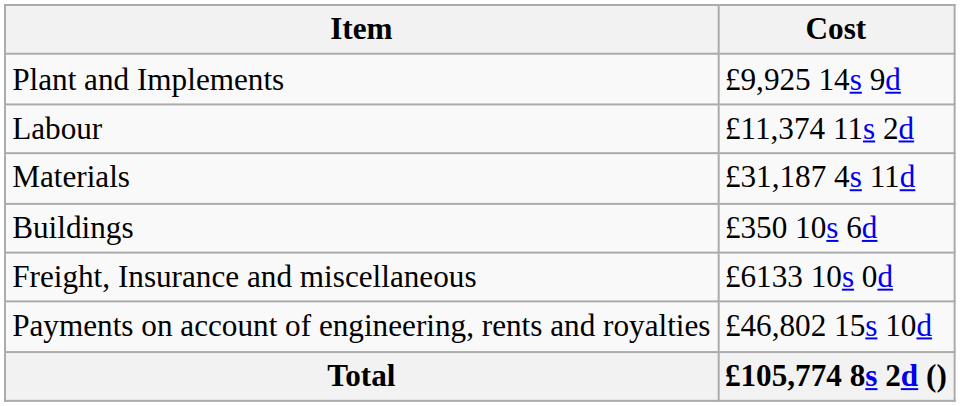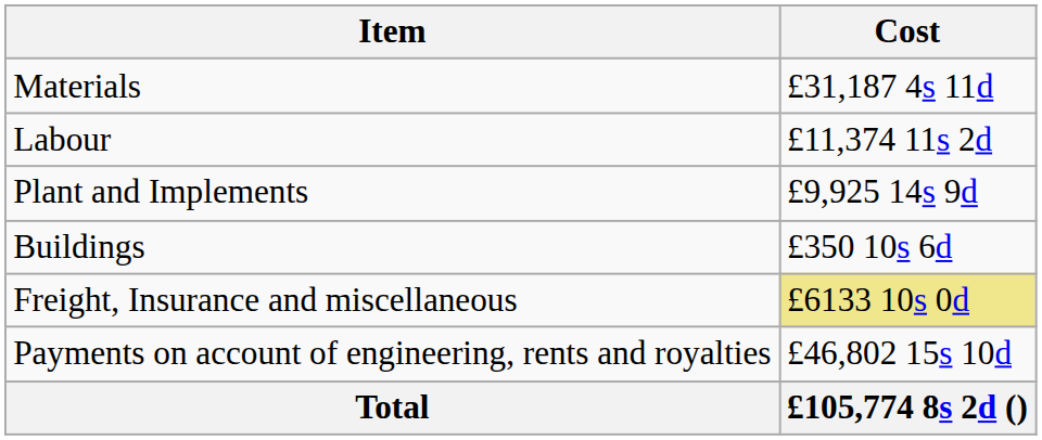rows swapped: Materials <-> Plant and Implements
Freight, Insurance and miscellaneous | Cost: no background -> khaki background
